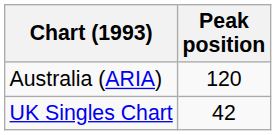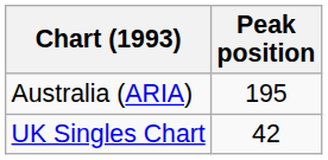Australia (ARIA) | Peak position: 120 -> 195
